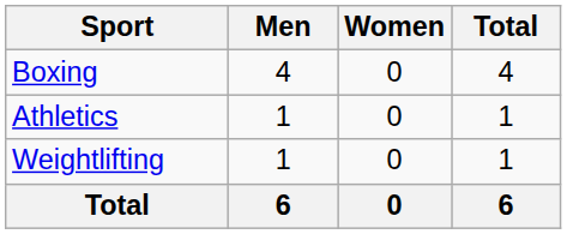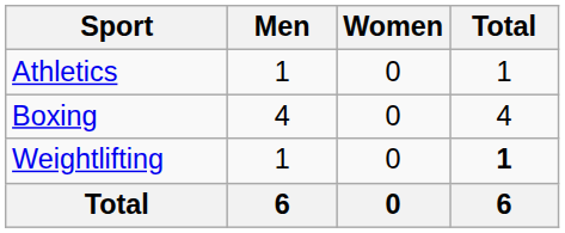rows swapped: Athletics <-> Boxing
Weightlifting | Total: normal -> bold
